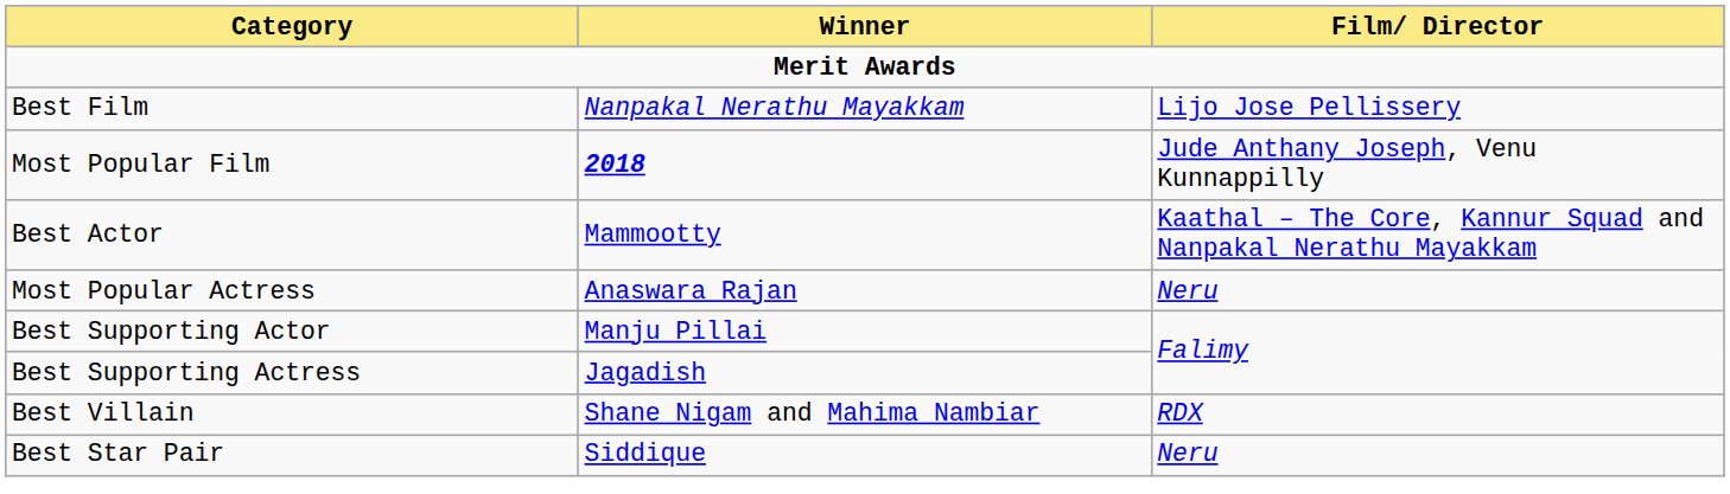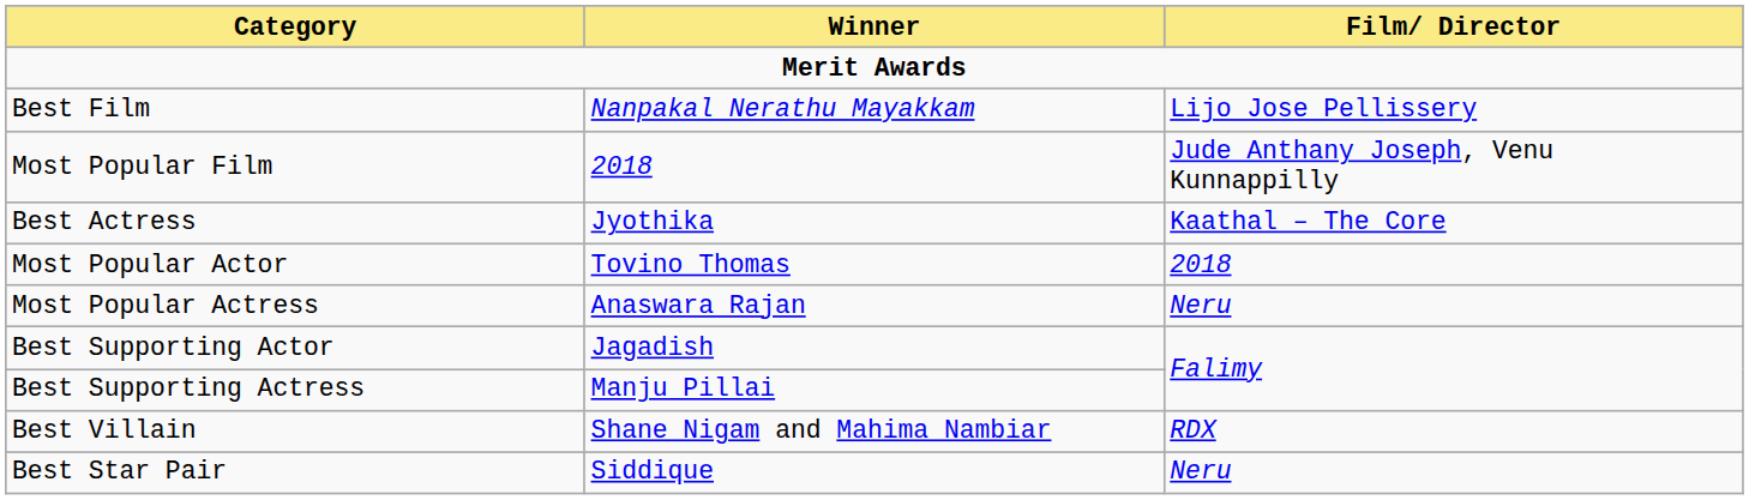Most Popular Film | Winner: bold -> normal
- row: Best Actor | Mammootty | Kaathal – The Core, Kannur Squad and Nanpakal Nerathu Mayakkam
+ row: Best Actress | Jyothika | Kaathal – The Core
+ row: Most Popular Actor | Tovino Thomas | 2018
Best Supporting Actor | Winner: Manju Pillai -> Jagadish
Best Supporting Actress | Winner: Jagadish -> Manju Pillai
